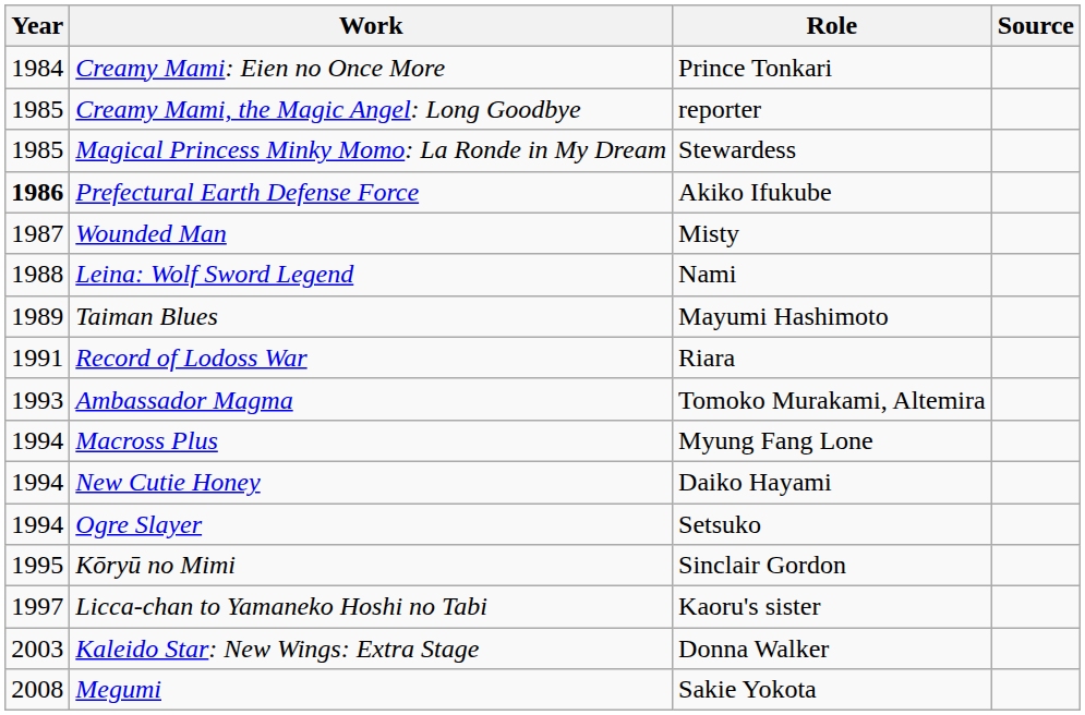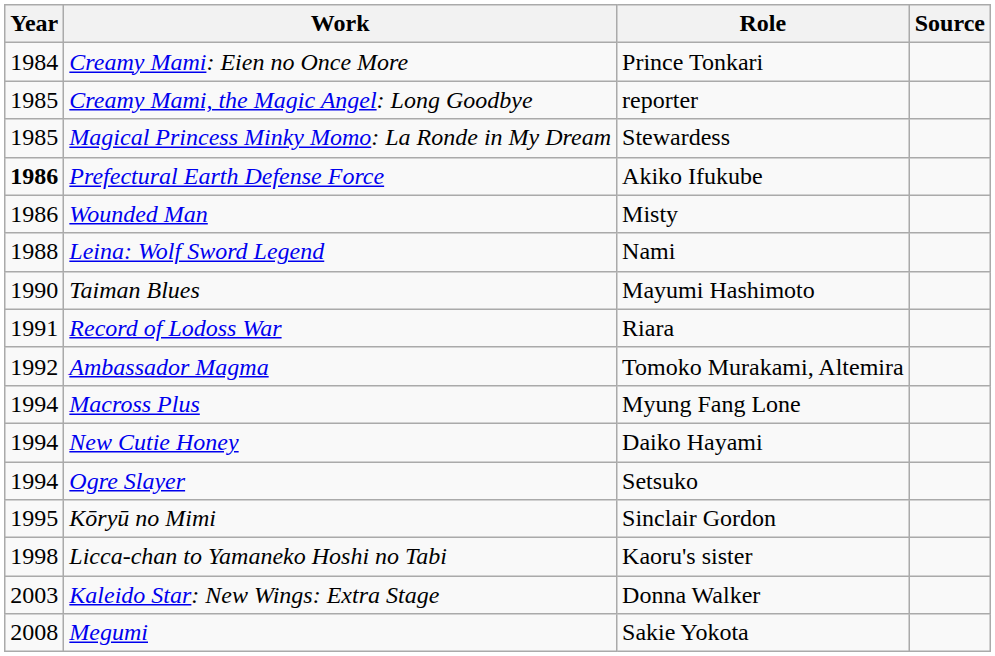Wounded Man | Year: 1987 -> 1986
Taiman Blues | Year: 1989 -> 1990
Ambassador Magma | Year: 1993 -> 1992
Licca-chan to Yamaneko Hoshi no Tabi | Year: 1997 -> 1998
